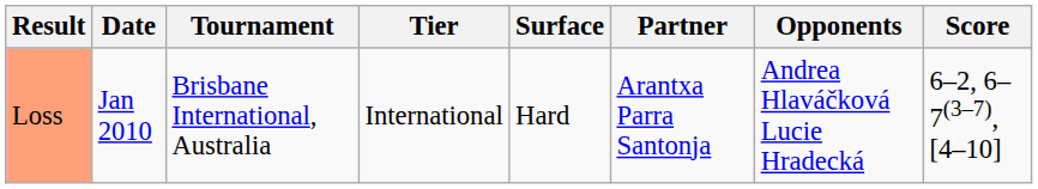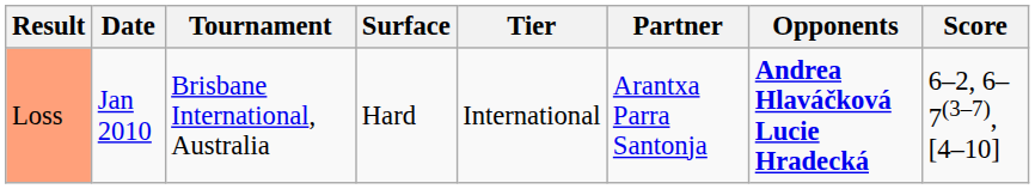columns swapped: Tier <-> Surface
Loss | Opponents: normal -> bold
